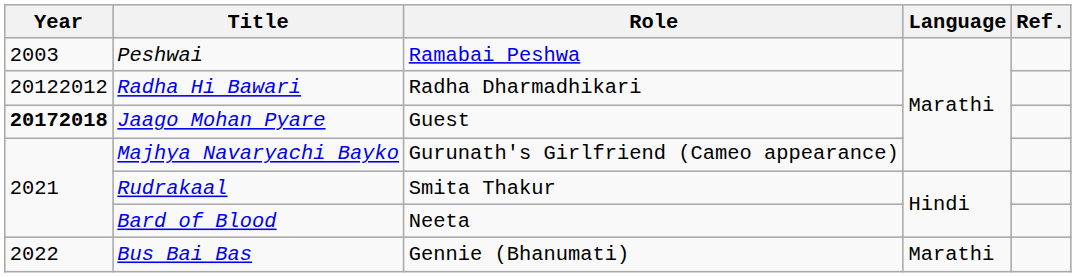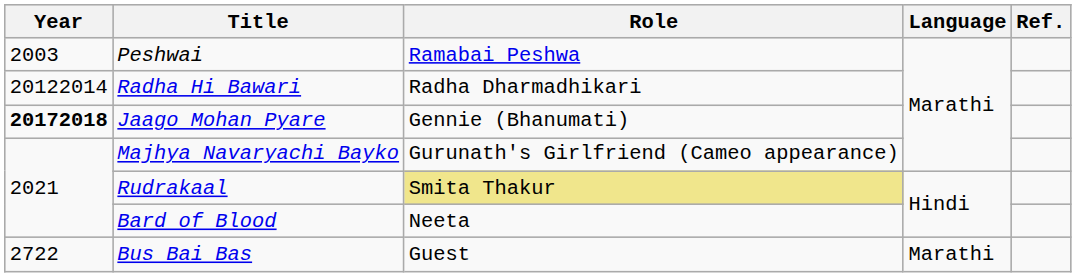Radha Hi Bawari | Year: 20122012 -> 20122014
Jaago Mohan Pyare | Role: Guest -> Gennie (Bhanumati)
Rudrakaal | Role: no background -> khaki background
Bus Bai Bas | Year: 2022 -> 2722
Bus Bai Bas | Role: Gennie (Bhanumati) -> Guest
